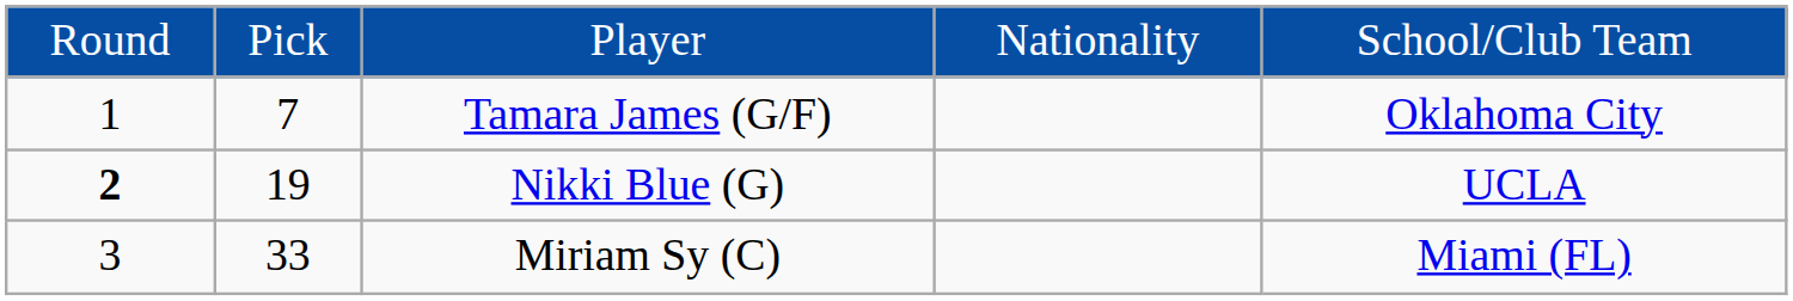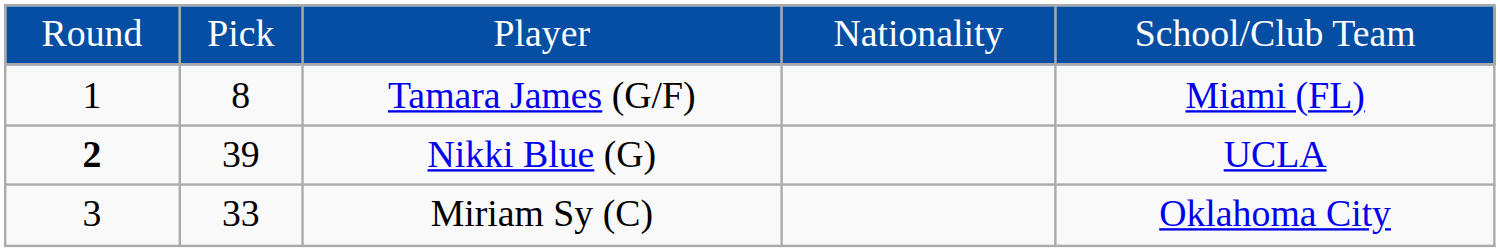Tamara James (G/F) | column 2: 7 -> 8
Tamara James (G/F) | column 5: Oklahoma City -> Miami (FL)
Nikki Blue (G) | column 2: 19 -> 39
Miriam Sy (C) | column 5: Miami (FL) -> Oklahoma City
